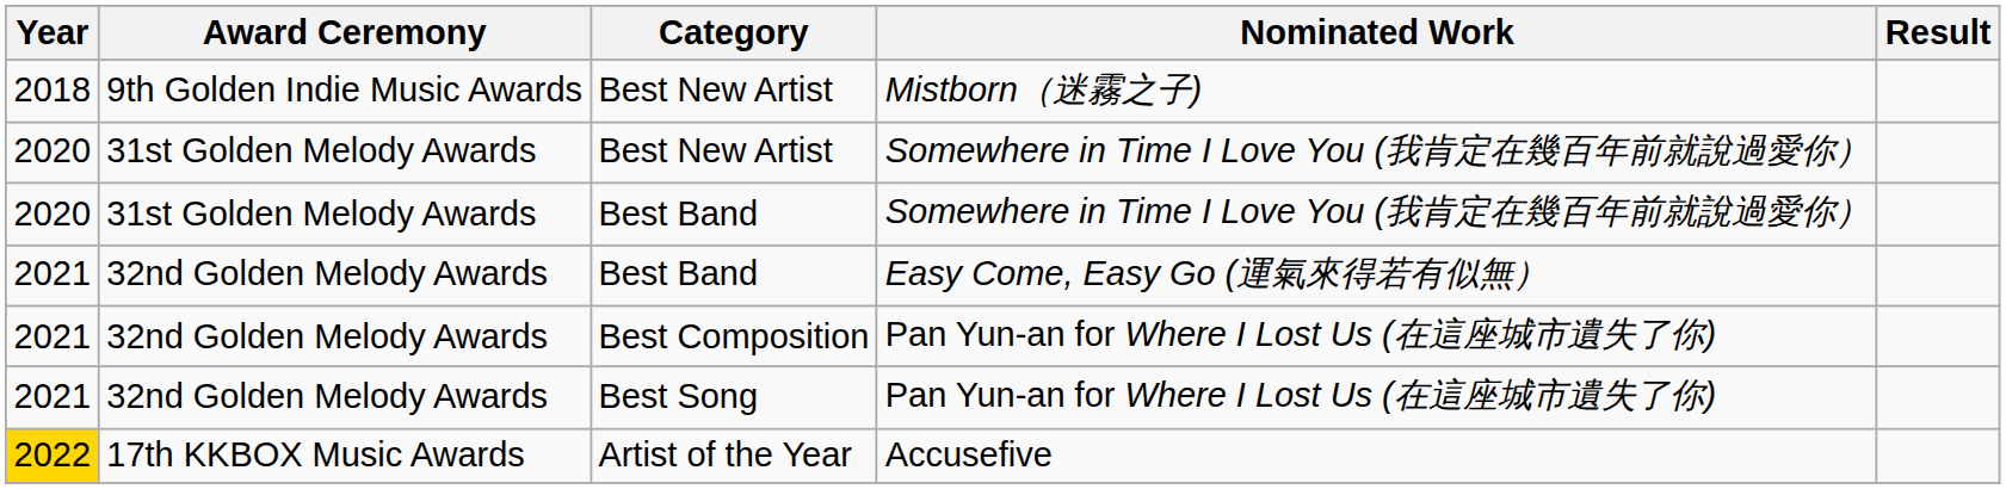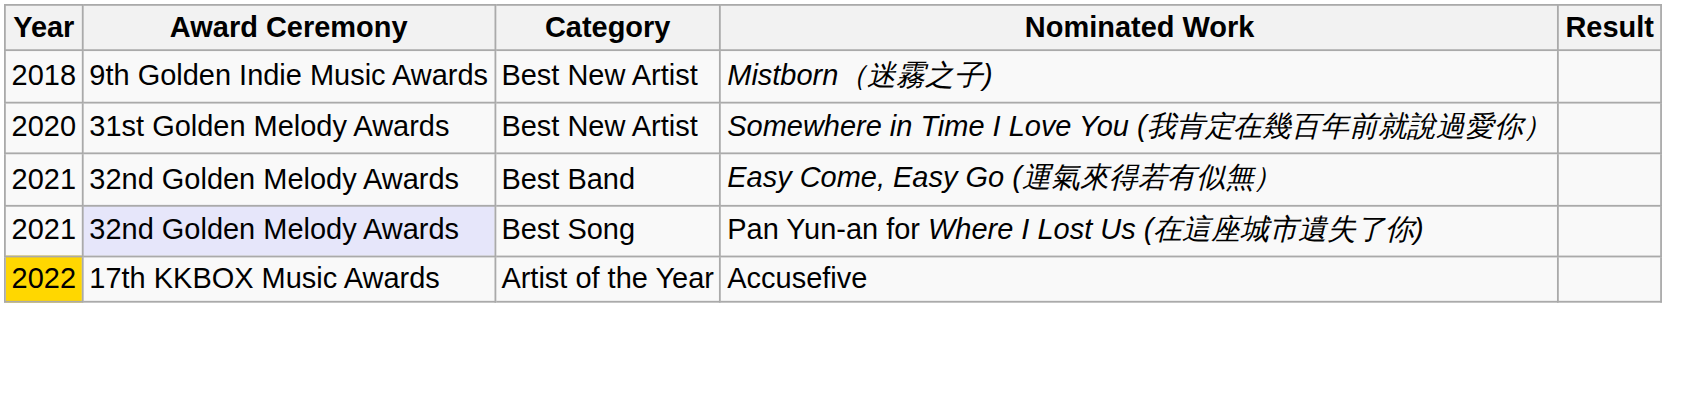- row: 2020 | 31st Golden Melody Awards | Best Band | Somewhere in Time I Love You (我肯定在幾百年前就說過愛你）
- row: 2021 | 32nd Golden Melody Awards | Best Composition | Pan Yun-an for Where I Lost Us (在這座城市遺失了你)
Best Song | Award Ceremony: no background -> lavender background
